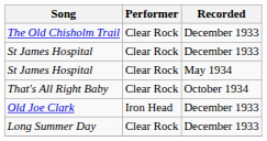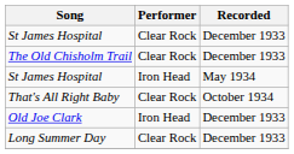rows swapped: St James Hospital / December 1933 <-> The Old Chisholm Trail
St James Hospital / May 1934 | Performer: Clear Rock -> Iron Head
